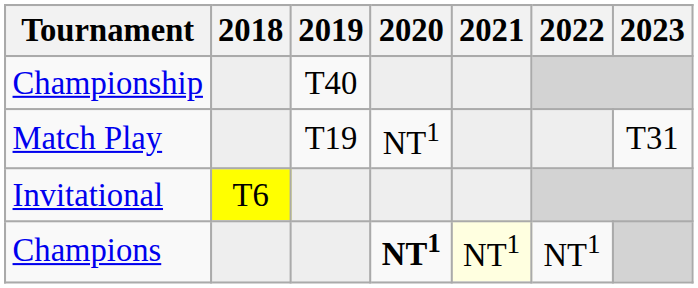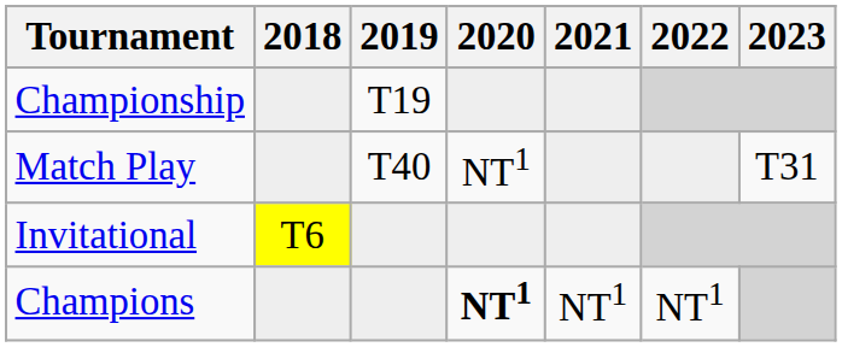Championship | 2019: T40 -> T19
Match Play | 2019: T19 -> T40
Champions | 2021: lightyellow background -> no background
